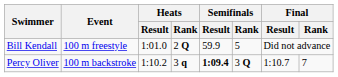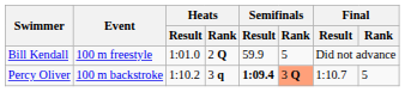Percy Oliver | Semifinals / Rank: no background -> lightsalmon background
Percy Oliver | Final / Rank: 7 -> 5
